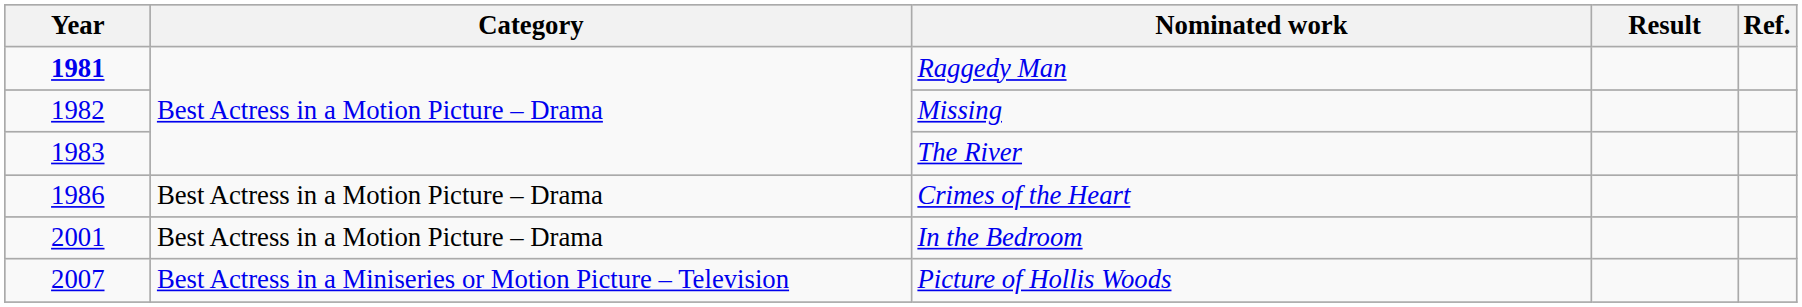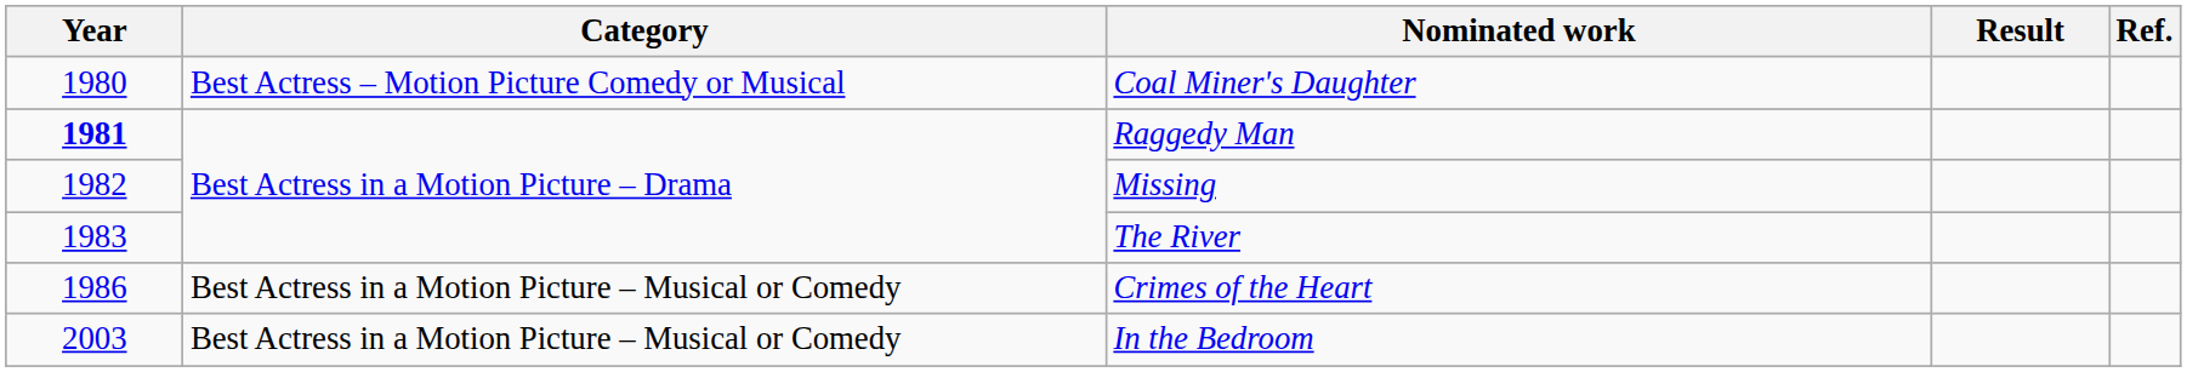+ row: 1980 | Best Actress – Motion Picture Comedy or Musical | Coal Miner's Daughter
Crimes of the Heart | Category: Best Actress in a Motion Picture – Drama -> Best Actress in a Motion Picture – Musical or Comedy
In the Bedroom | Year: 2001 -> 2003
In the Bedroom | Category: Best Actress in a Motion Picture – Drama -> Best Actress in a Motion Picture – Musical or Comedy
- row: 2007 | Best Actress in a Miniseries or Motion Picture – Television | Picture of Hollis Woods
